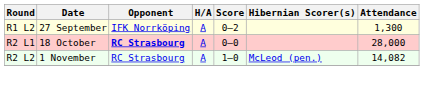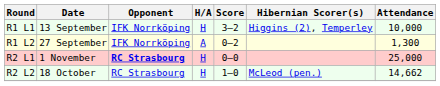+ row: R1 L1 | 13 September | IFK Norrköping | H | 3–2 | Higgins (2), Temperley | 10,000
R2 L1 | Date: 18 October -> 1 November
R2 L1 | H/A: A -> H
R2 L1 | Attendance: 28,000 -> 25,000
R2 L2 | Date: 1 November -> 18 October
R2 L2 | H/A: A -> H
R2 L2 | Attendance: 14,082 -> 14,662
